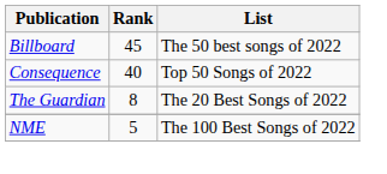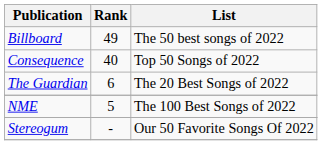Billboard | Rank: 45 -> 49
The Guardian | Rank: 8 -> 6
+ row: Stereogum | - | Our 50 Favorite Songs Of 2022
